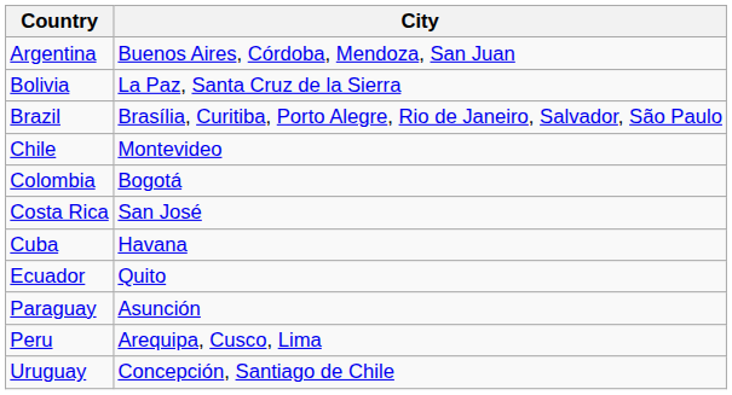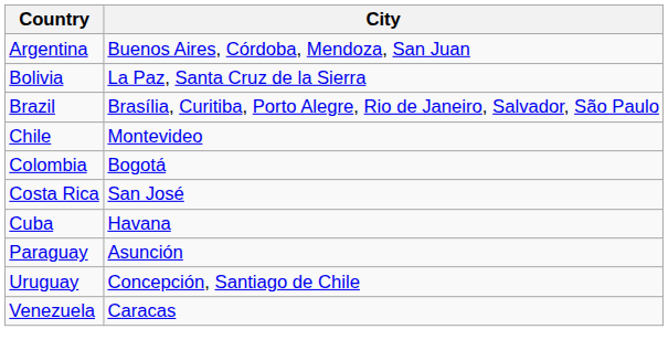- row: Ecuador | Quito
- row: Peru | Arequipa, Cusco, Lima
+ row: Venezuela | Caracas
